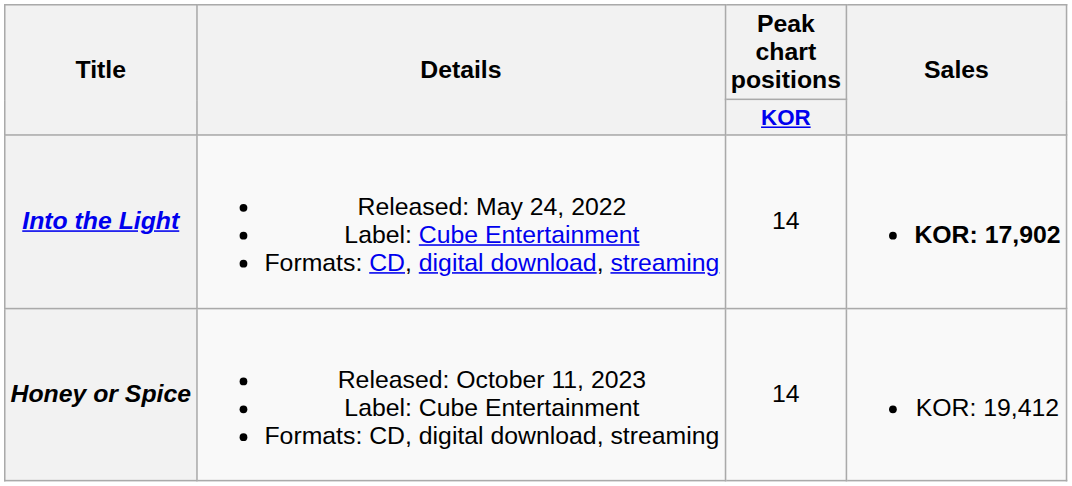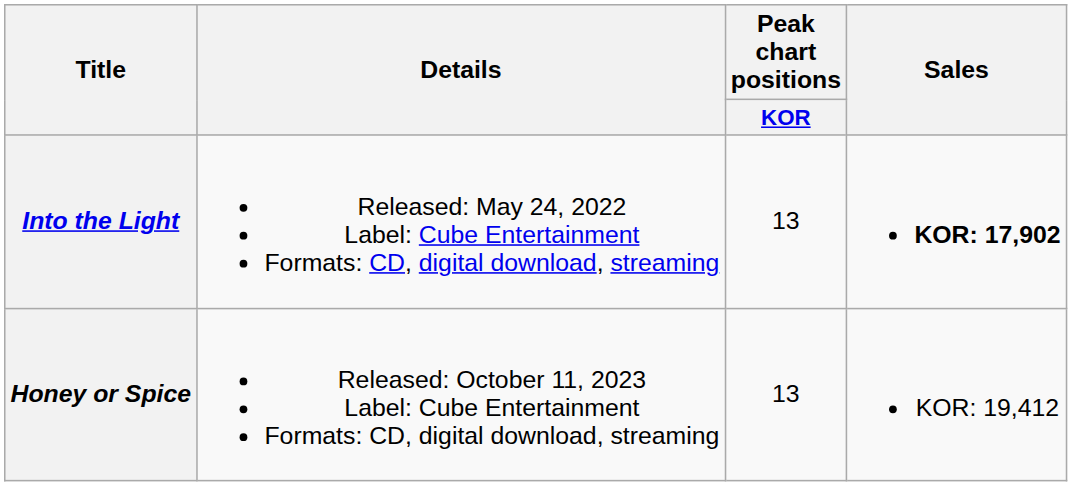Into the Light | Peak chart positions / KOR: 14 -> 13
Honey or Spice | Peak chart positions / KOR: 14 -> 13
